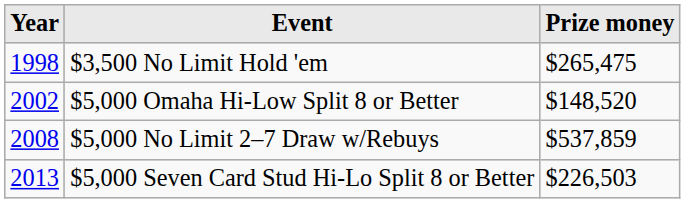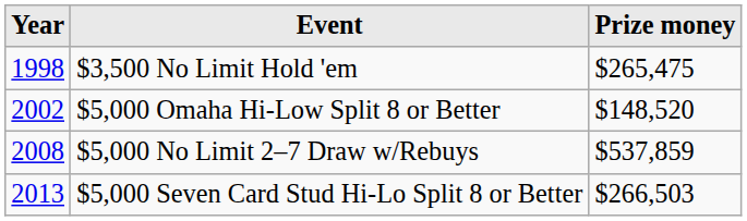$5,000 Seven Card Stud Hi-Lo Split 8 or Better | Prize money: $226,503 -> $266,503
